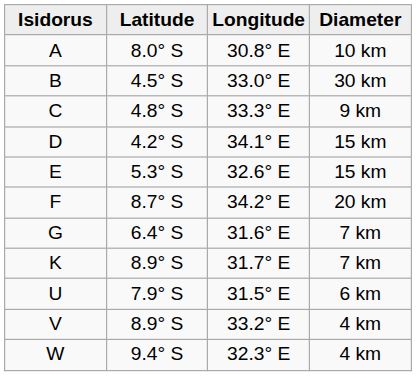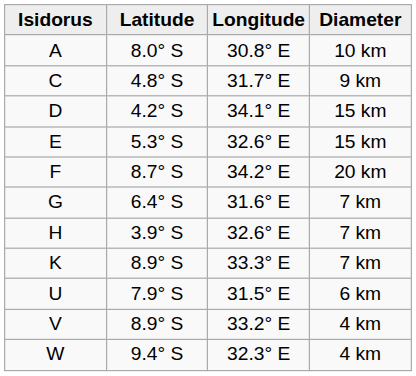- row: B | 4.5° S | 33.0° E | 30 km
C | Longitude: 33.3° E -> 31.7° E
+ row: H | 3.9° S | 32.6° E | 7 km
K | Longitude: 31.7° E -> 33.3° E
